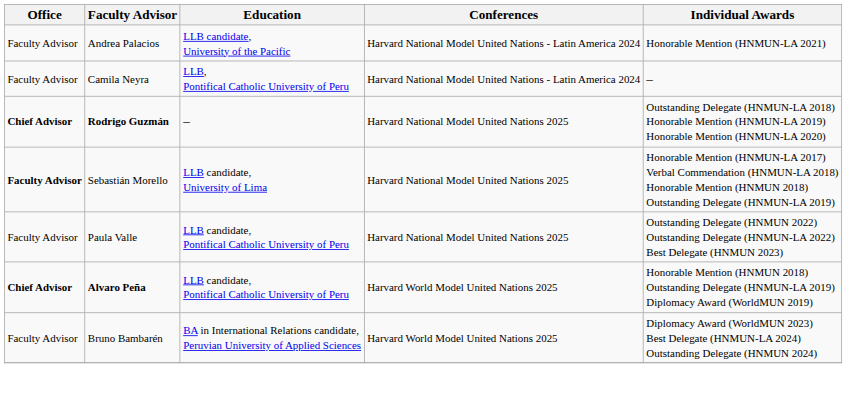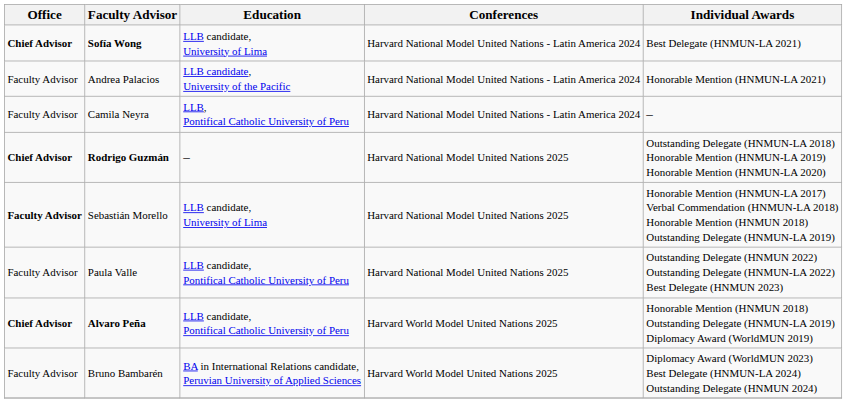+ row: Chief Advisor | Sofía Wong | LLB candidate, University of Lima | Harvard National Model United Nations - Latin America 2024 | Best Delegate (HNMUN-LA 2021)
